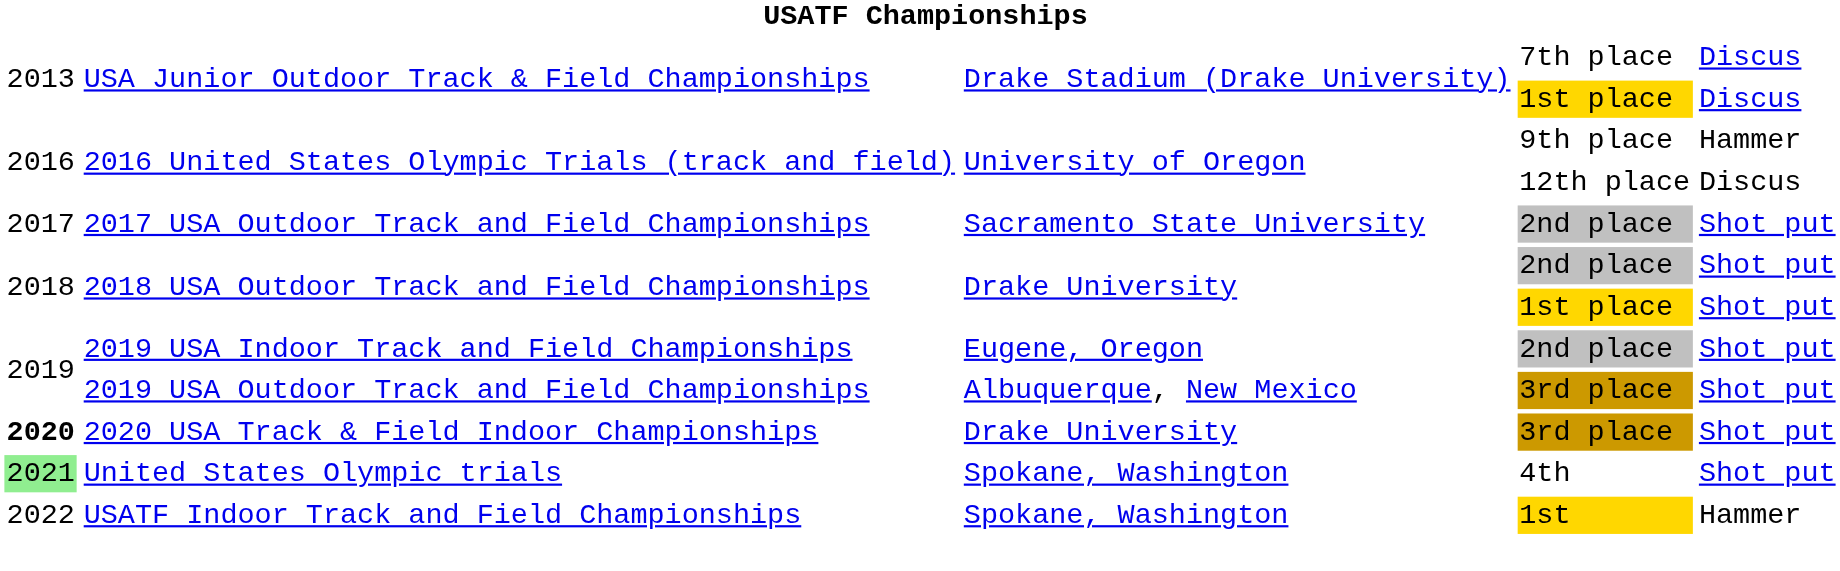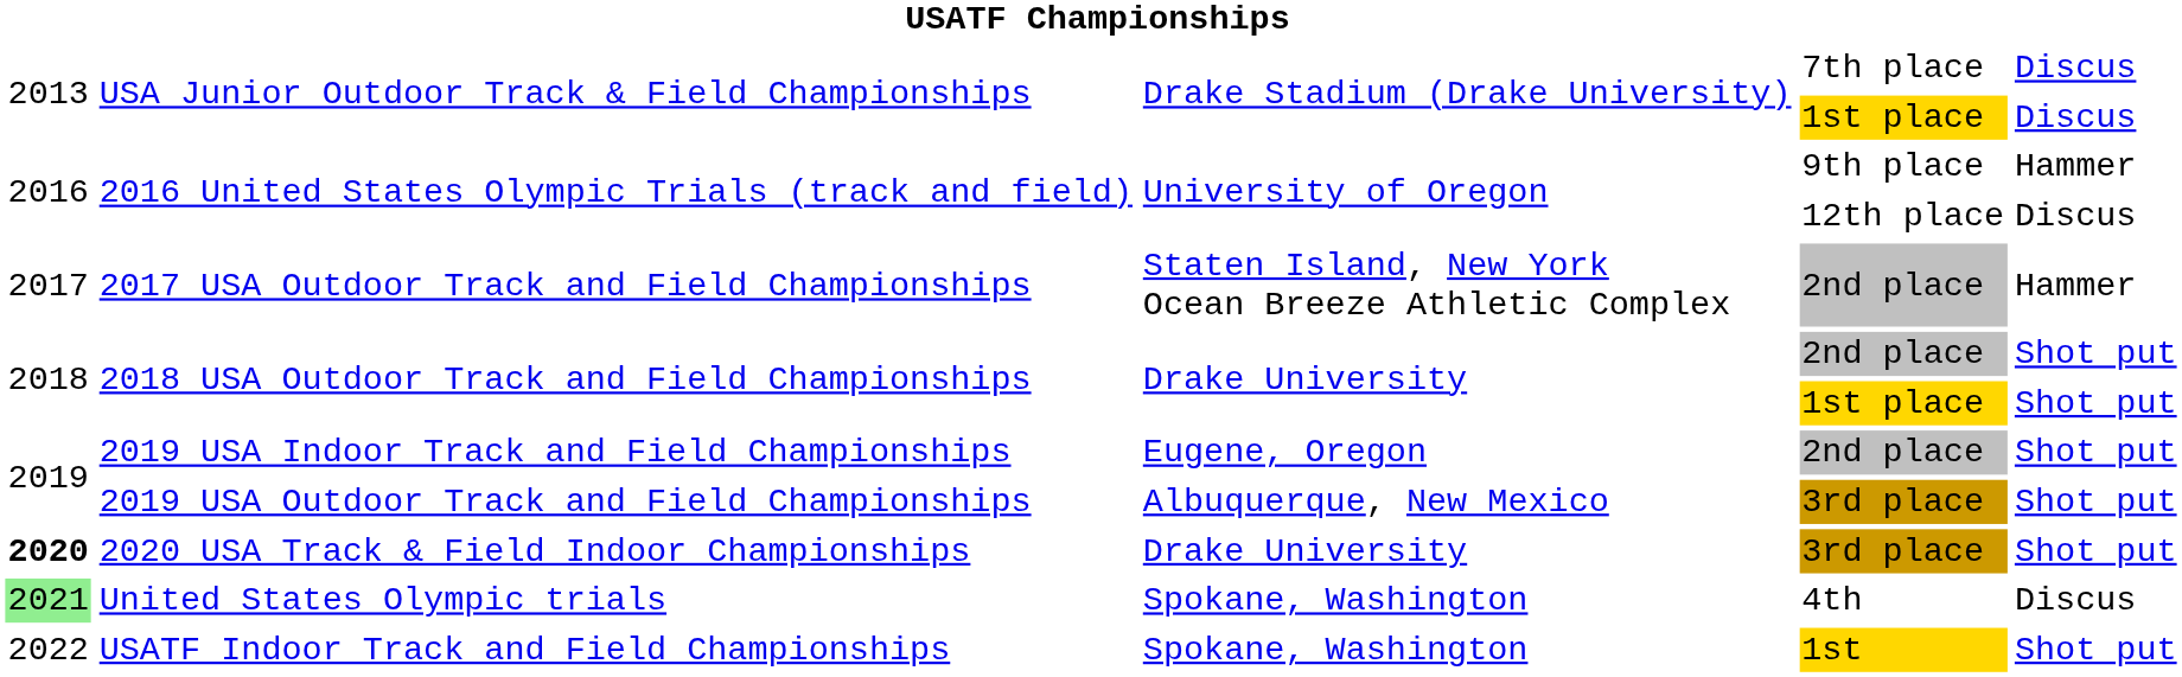2017 USA Outdoor Track and Field Championships | column 3: Sacramento State University -> Staten Island, New York Ocean Breeze Athletic Complex
2017 USA Outdoor Track and Field Championships | column 5: Shot put -> Hammer
United States Olympic trials | column 5: Shot put -> Discus
USATF Indoor Track and Field Championships | column 5: Hammer -> Shot put
